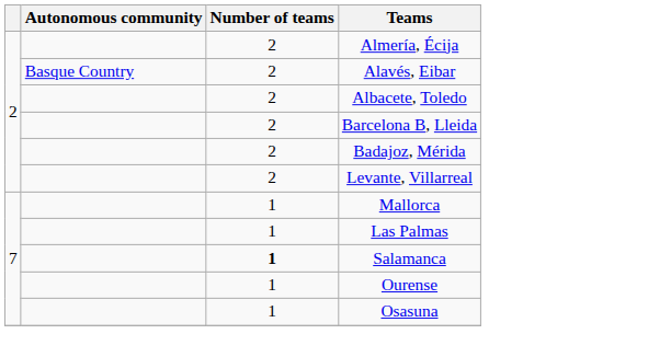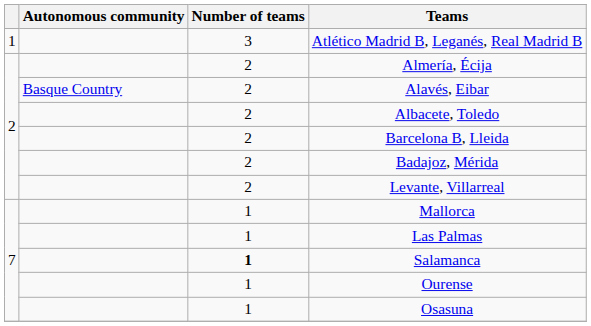+ row: 1 | 3 | Atlético Madrid B, Leganés, Real Madrid B
